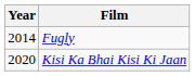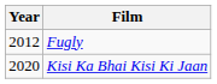Fugly | Year: 2014 -> 2012
